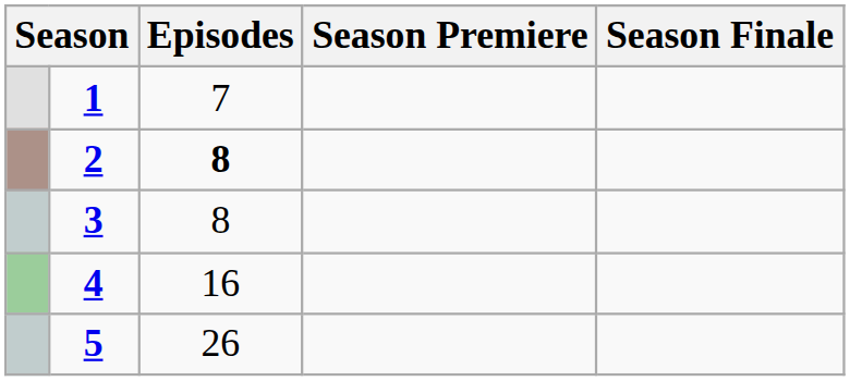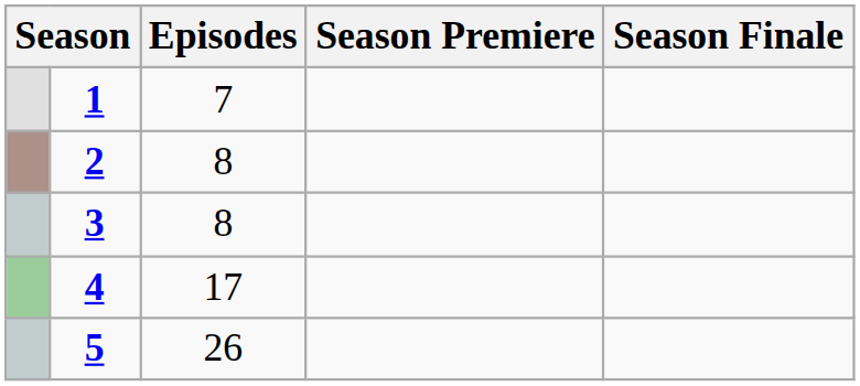2 | Episodes: bold -> normal
4 | Episodes: 16 -> 17
